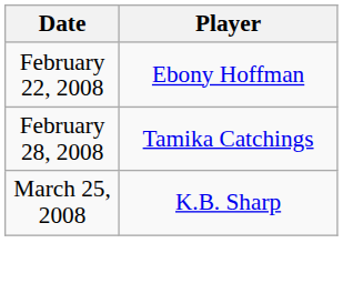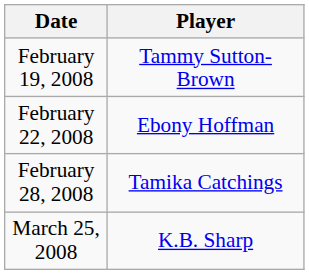+ row: February 19, 2008 | Tammy Sutton-Brown
